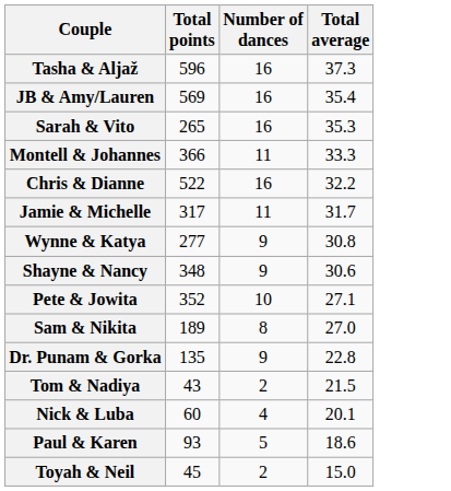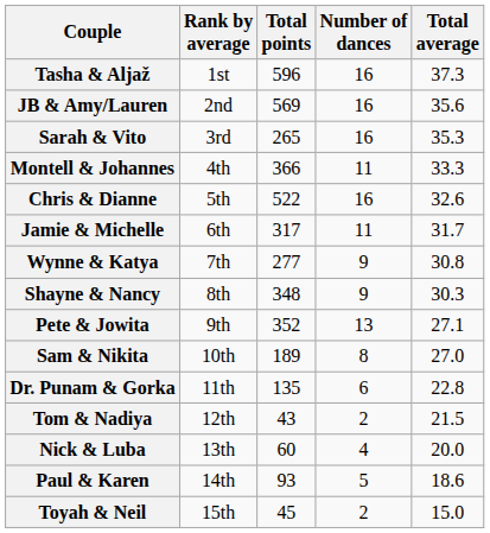+ column: Rank by average | 1st | 2nd | 3rd | 4th | 5th | 6th | 7th | 8th | 9th | 10th | 11th | 12th | 13th | 14th | 15th
JB & Amy/Lauren | Total average: 35.4 -> 35.6
Chris & Dianne | Total average: 32.2 -> 32.6
Shayne & Nancy | Total average: 30.6 -> 30.3
Pete & Jowita | Number of dances: 10 -> 13
Dr. Punam & Gorka | Number of dances: 9 -> 6
Nick & Luba | Total average: 20.1 -> 20.0
